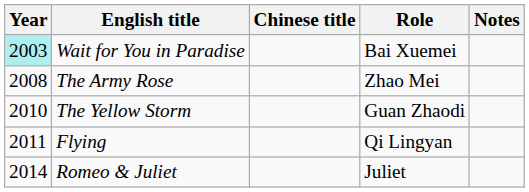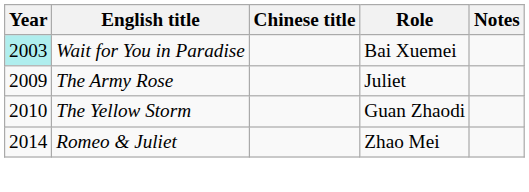The Army Rose | Year: 2008 -> 2009
The Army Rose | Role: Zhao Mei -> Juliet
- row: 2011 | Flying | Qi Lingyan
Romeo & Juliet | Role: Juliet -> Zhao Mei
